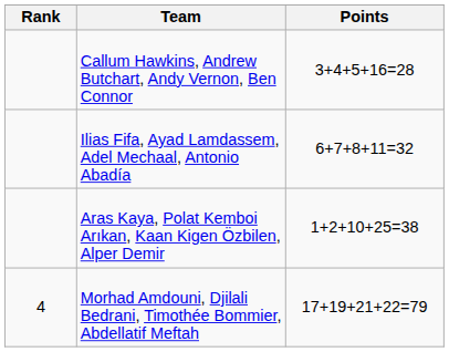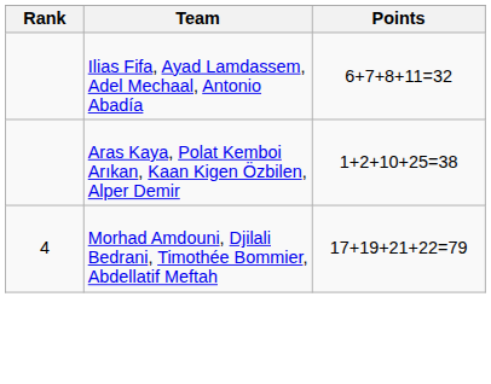- row: Callum Hawkins, Andrew Butchart, Andy Vernon, Ben Connor | 3+4+5+16=28
